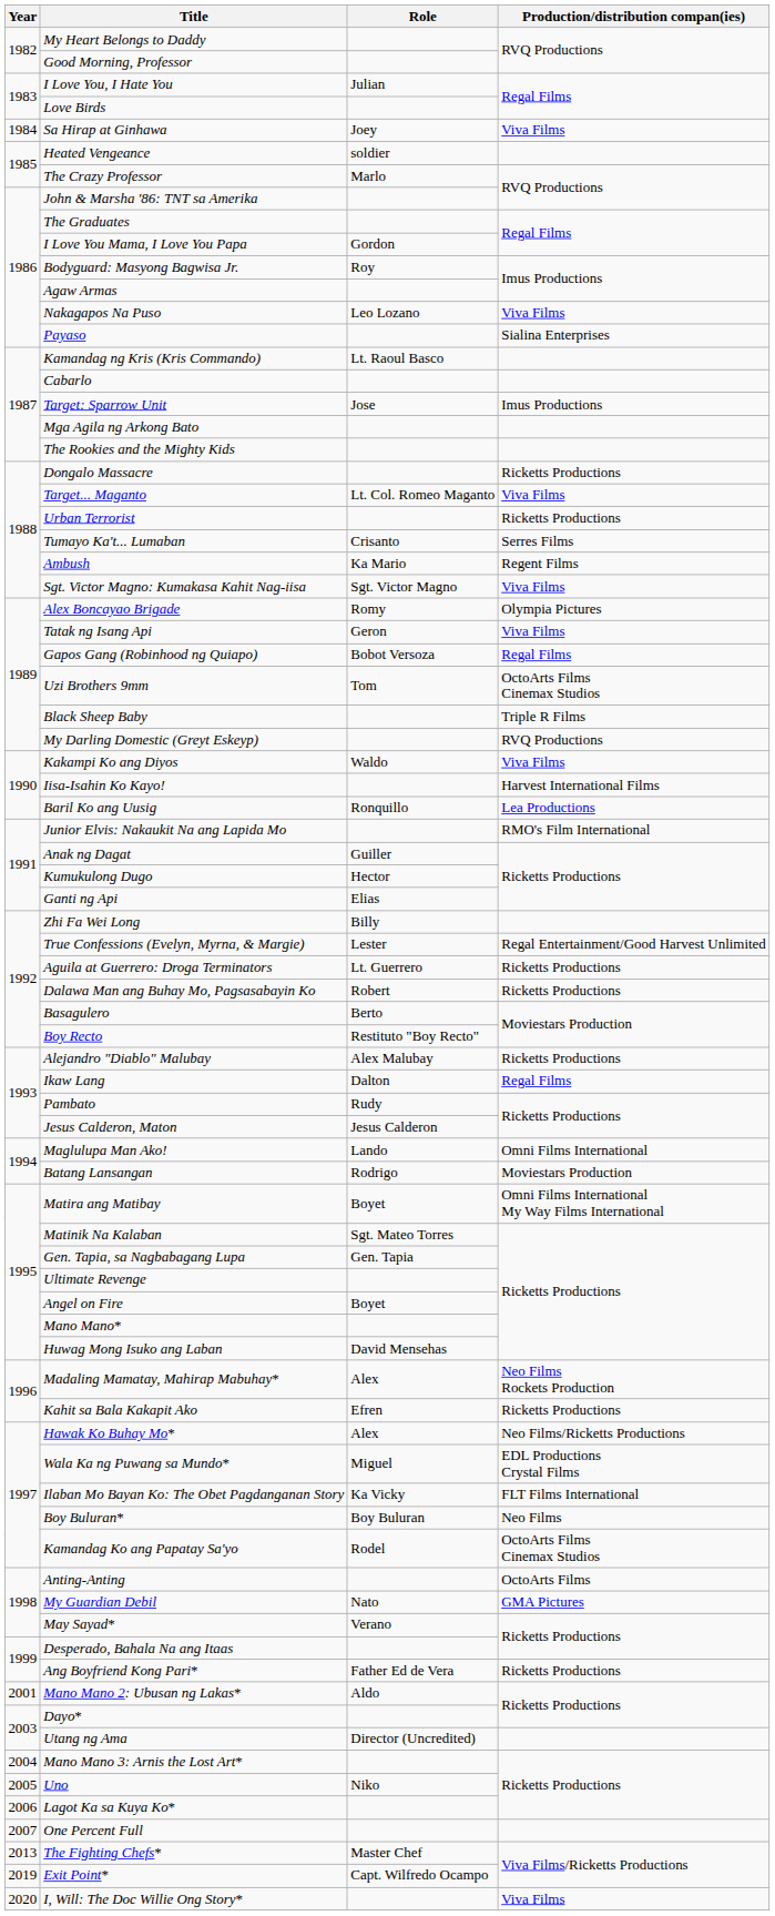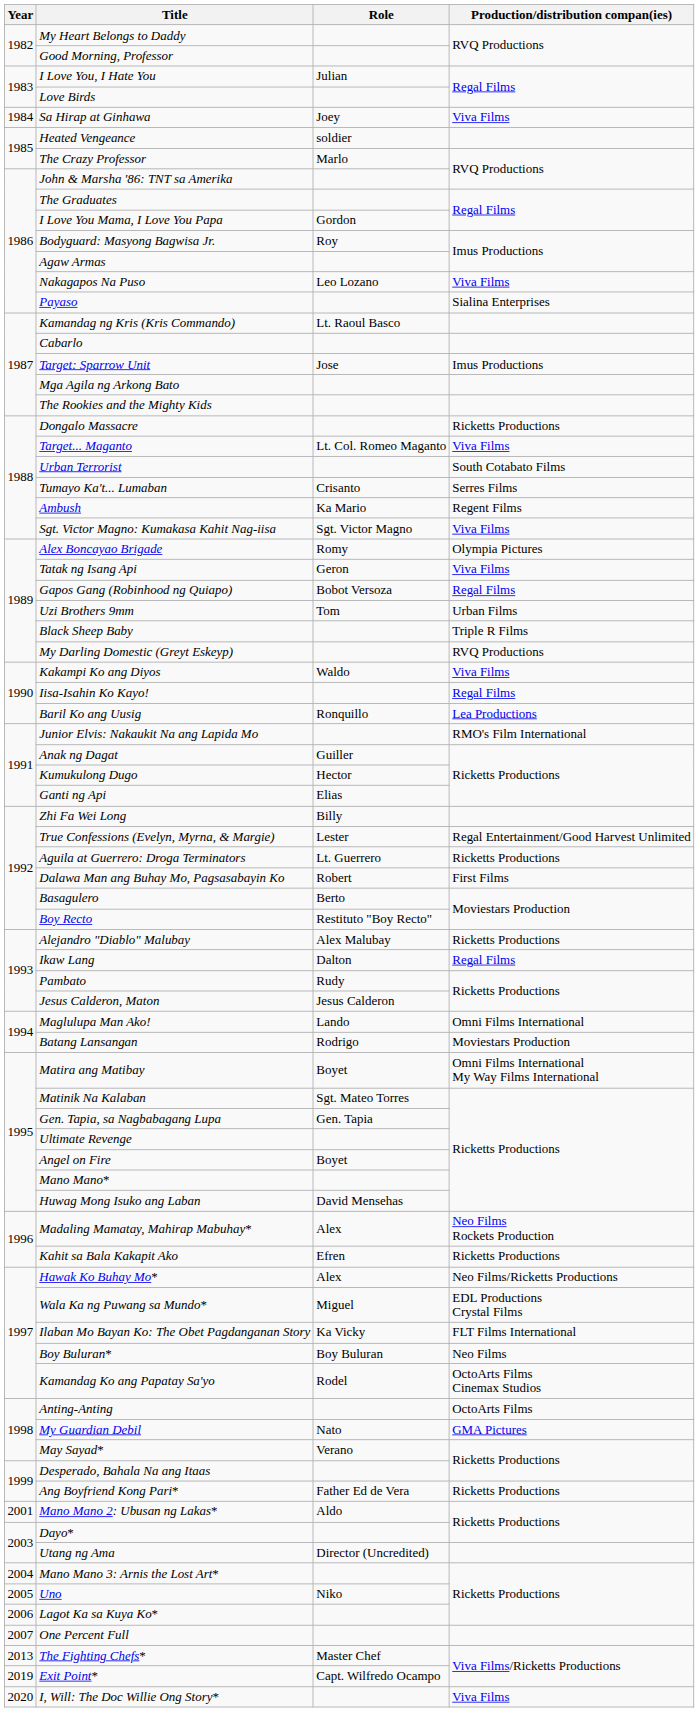Urban Terrorist | Production/distribution compan(ies): Ricketts Productions -> South Cotabato Films
Uzi Brothers 9mm | Production/distribution compan(ies): OctoArts Films Cinemax Studios -> Urban Films
Iisa-Isahin Ko Kayo! | Production/distribution compan(ies): Harvest International Films -> Regal Films
Dalawa Man ang Buhay Mo, Pagsasabayin Ko | Production/distribution compan(ies): Ricketts Productions -> First Films
